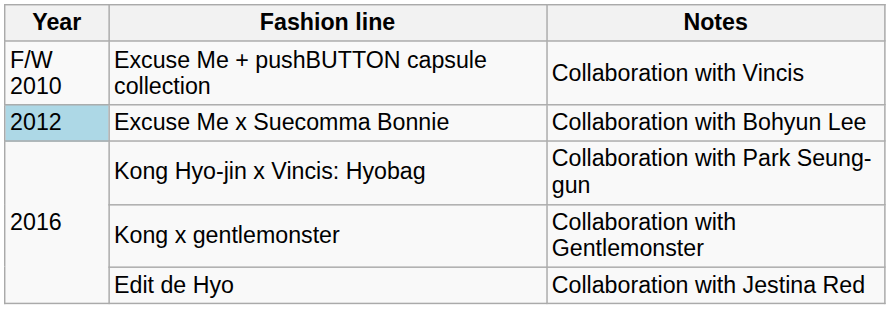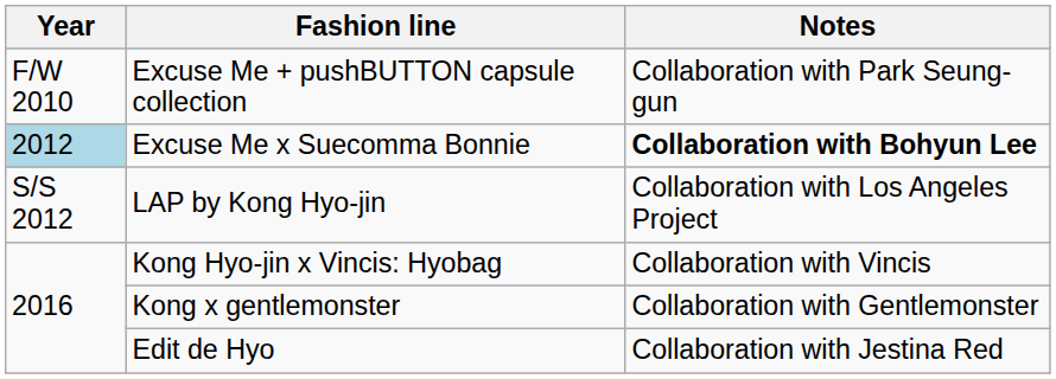Excuse Me + pushBUTTON capsule collection | Notes: Collaboration with Vincis -> Collaboration with Park Seung-gun
Excuse Me x Suecomma Bonnie | Notes: normal -> bold
+ row: S/S 2012 | LAP by Kong Hyo-jin | Collaboration with Los Angeles Project
Kong Hyo-jin x Vincis: Hyobag | Notes: Collaboration with Park Seung-gun -> Collaboration with Vincis
